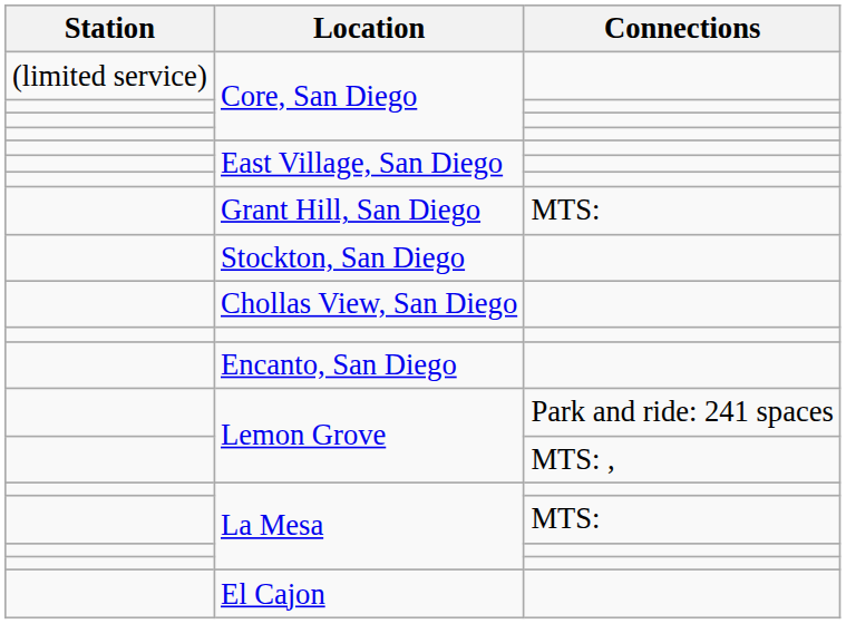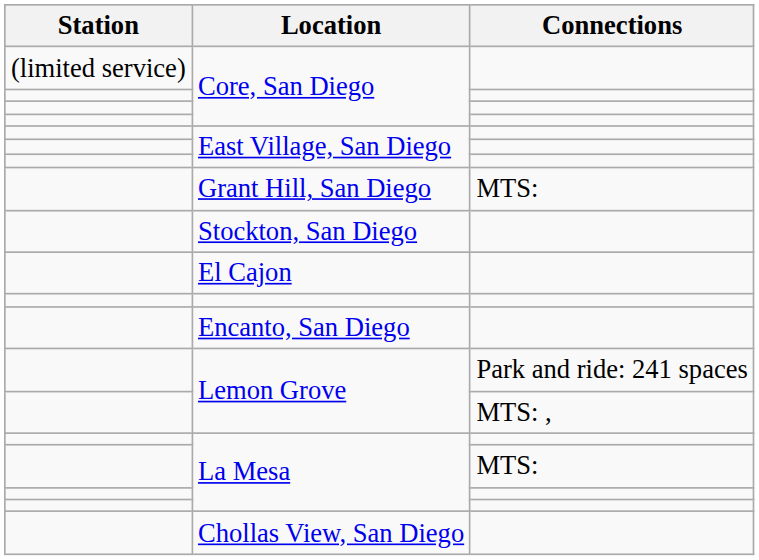rows swapped: Chollas View, San Diego <-> El Cajon
